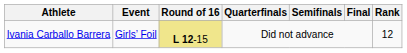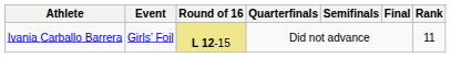Ivania Carballo Barrera | Rank: 12 -> 11
